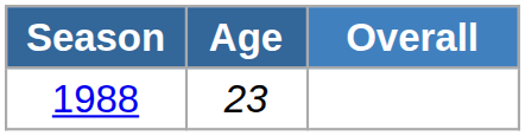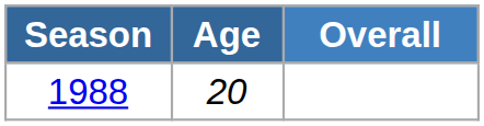1988 | Age: 23 -> 20
